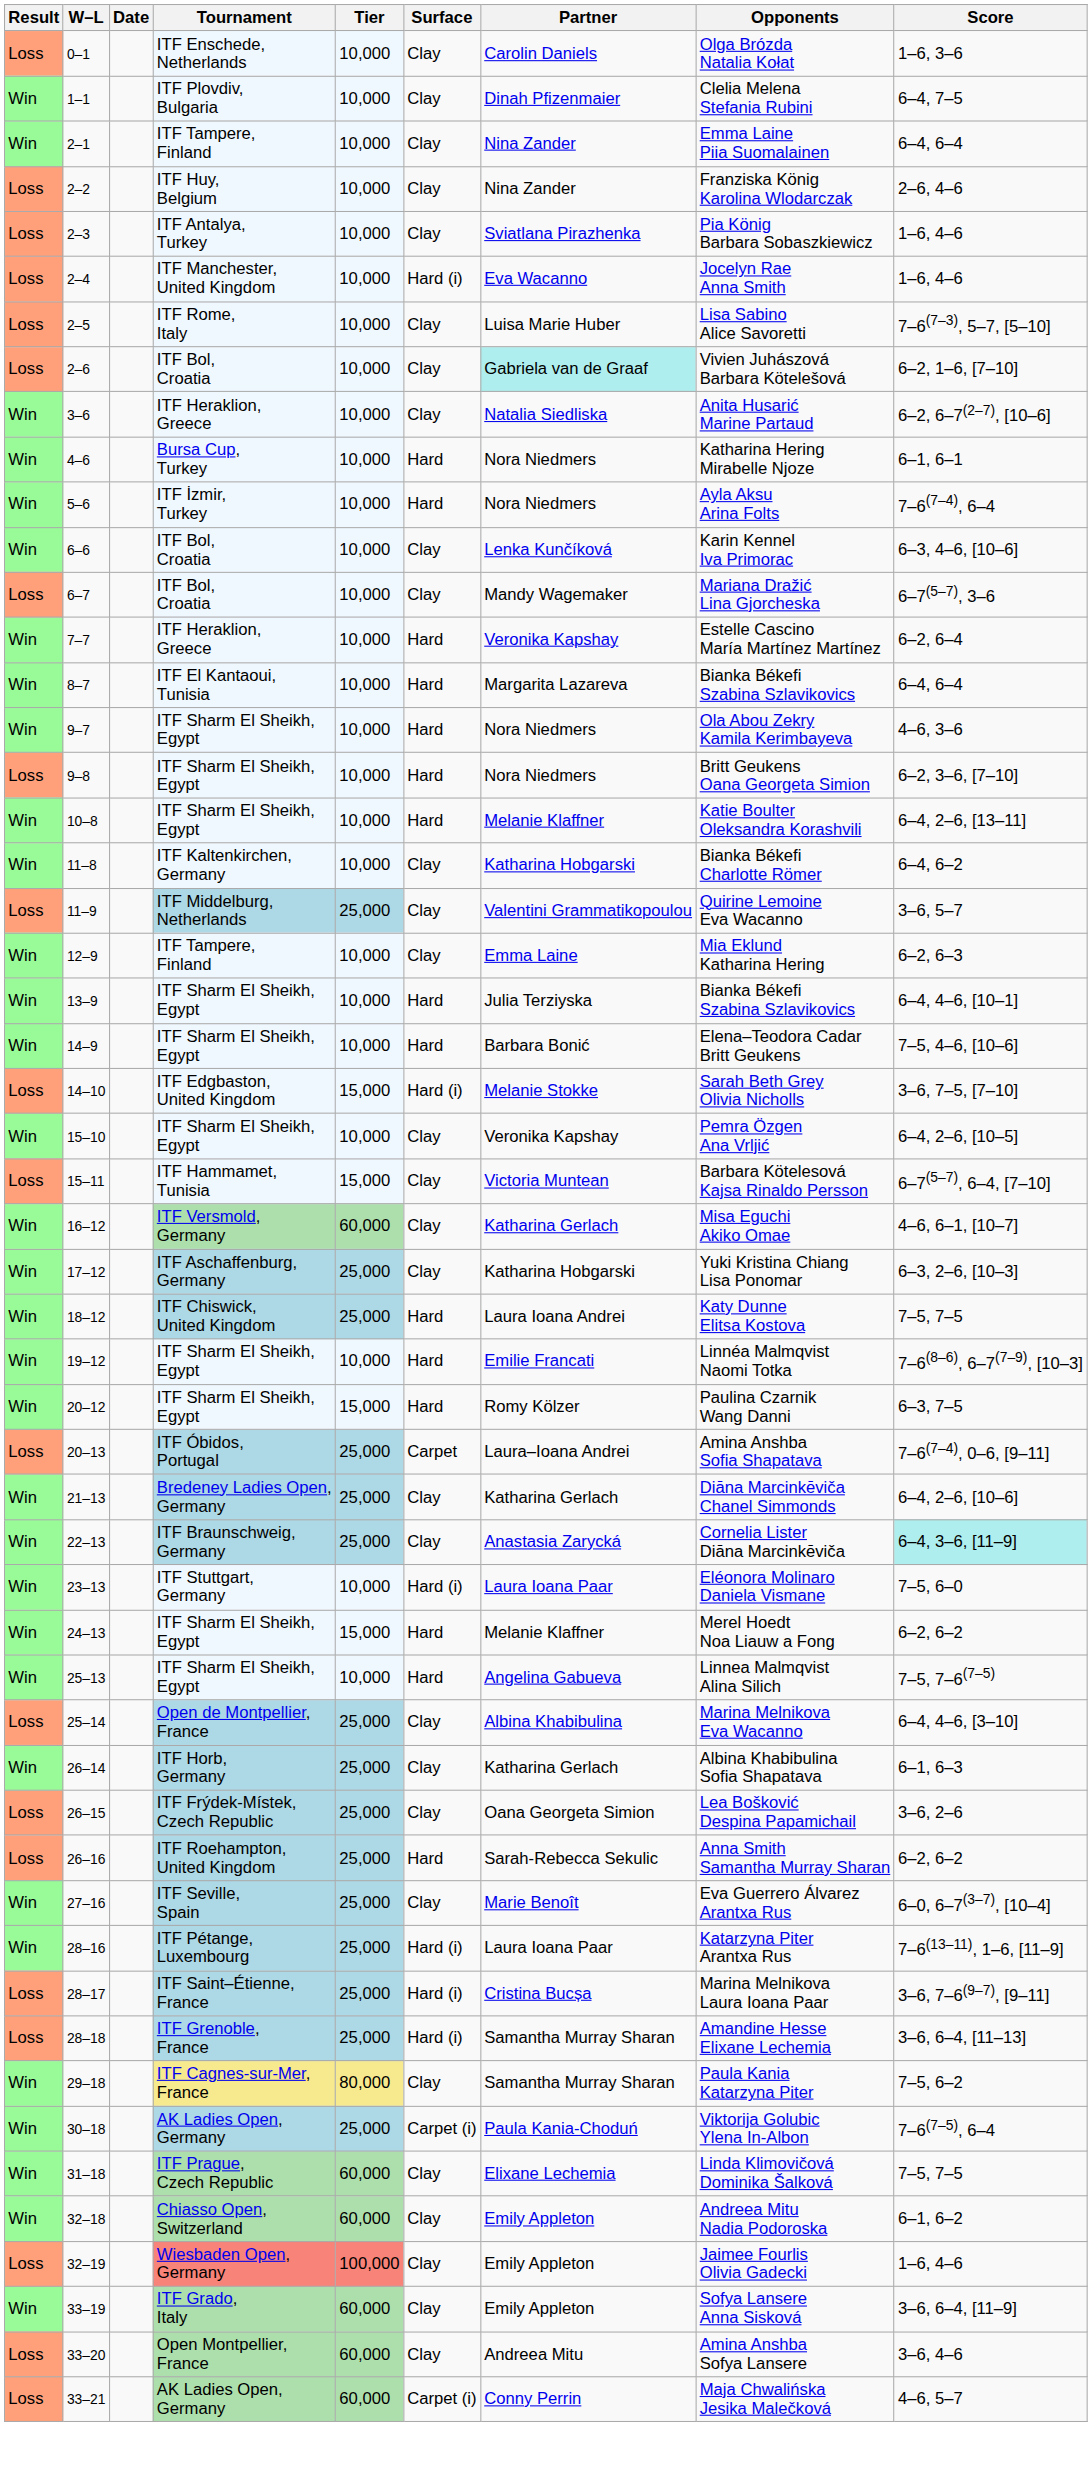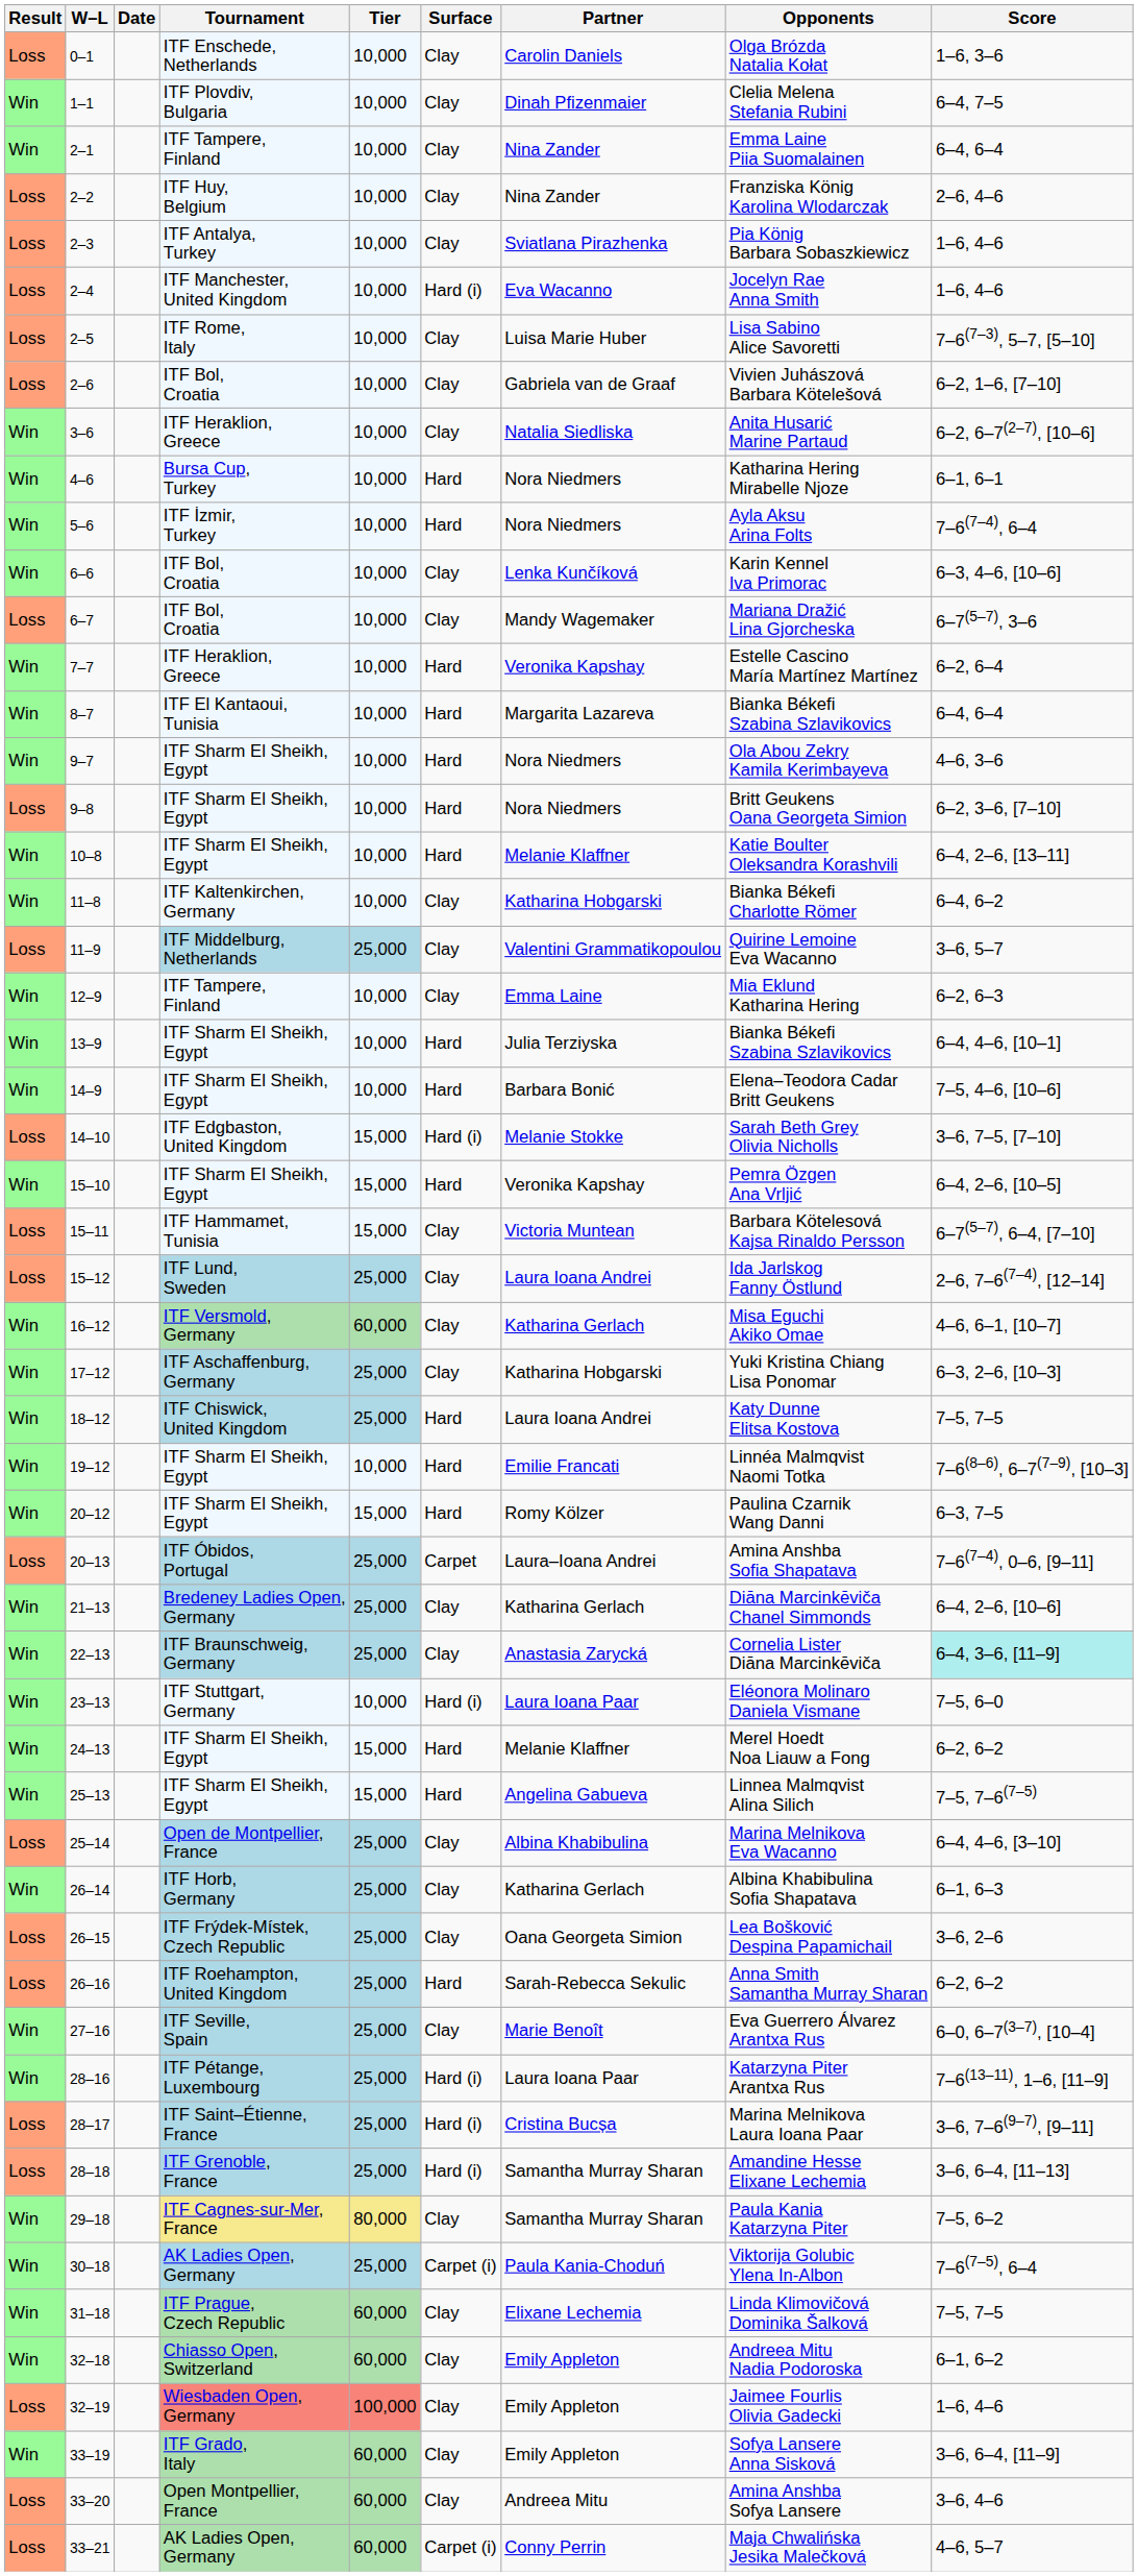2–6 | Partner: paleturquoise background -> no background
15–10 | Tier: 10,000 -> 15,000
15–10 | Surface: Clay -> Hard
+ row: Loss | 15–12 | ITF Lund, Sweden | 25,000 | Clay | Laura Ioana Andrei | Ida Jarlskog Fanny Östlund | 2–6, 7–6(7–4), [12–14]
25–13 | Tier: 10,000 -> 15,000
